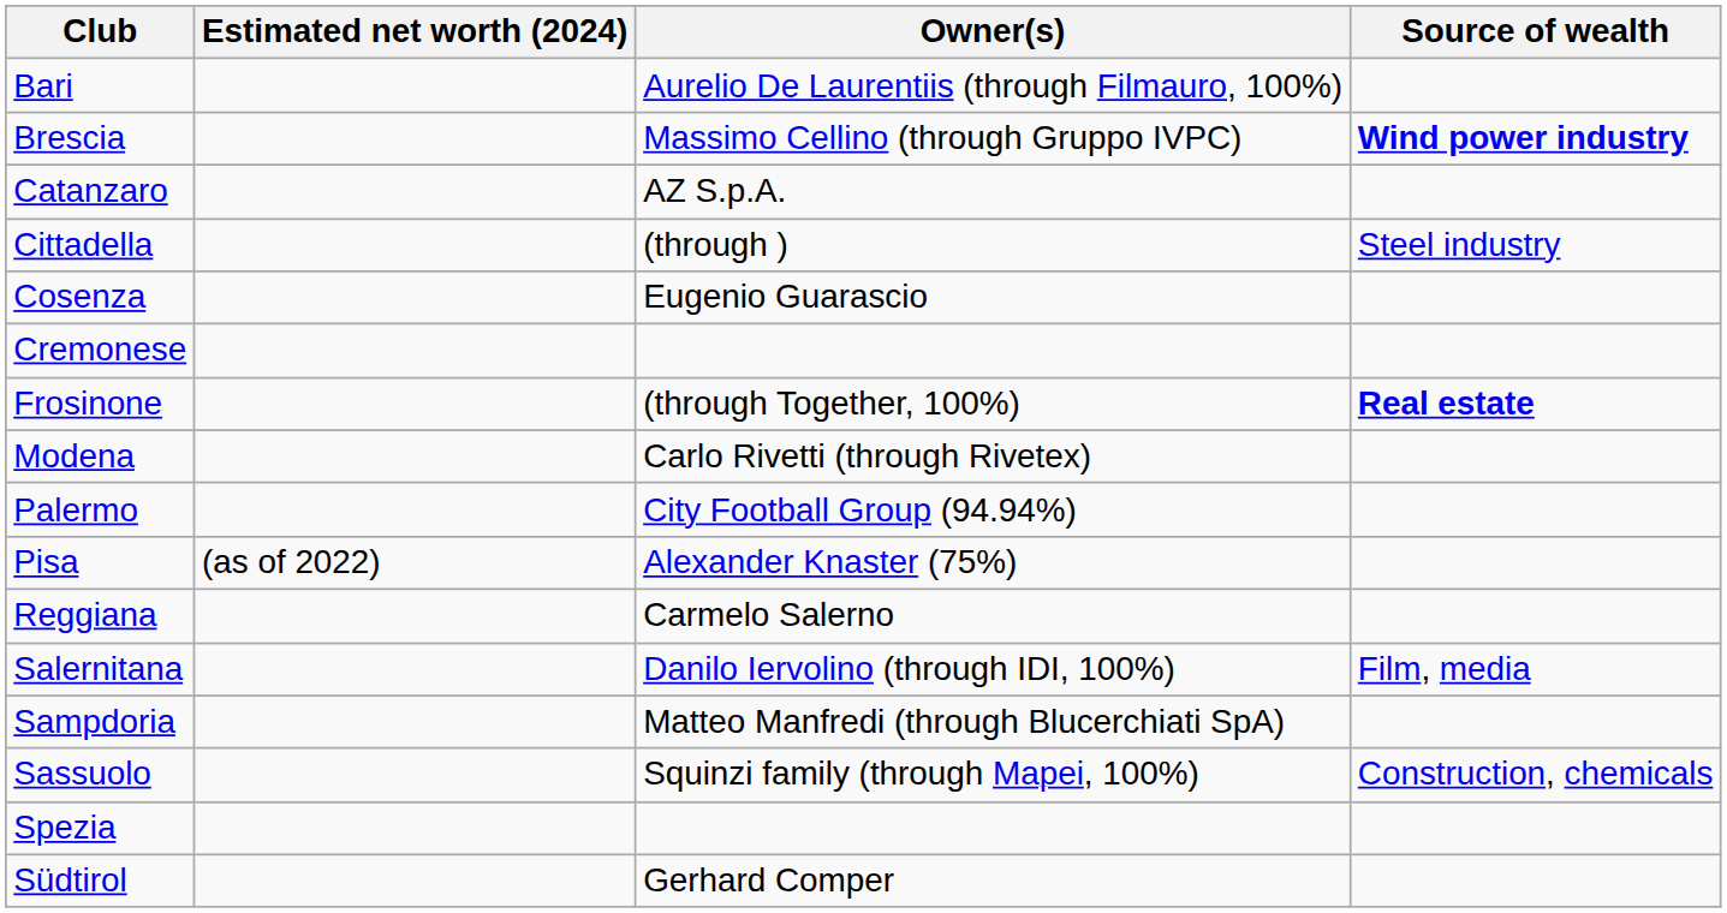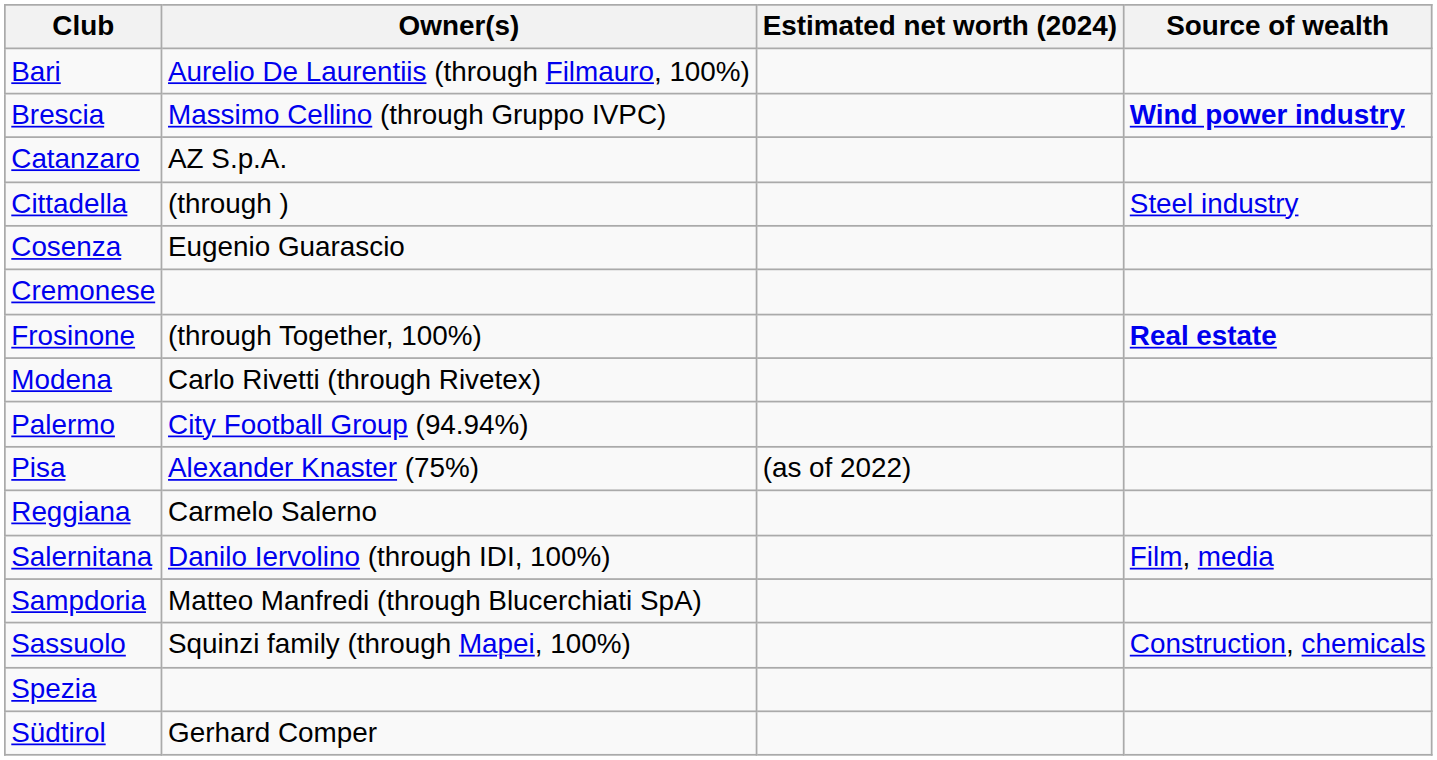columns swapped: Owner(s) <-> Estimated net worth (2024)
